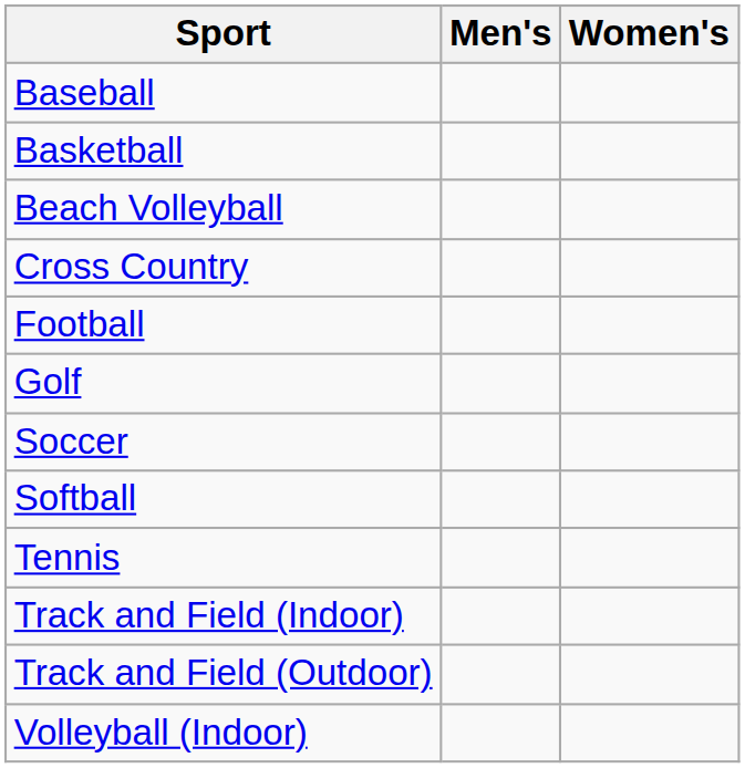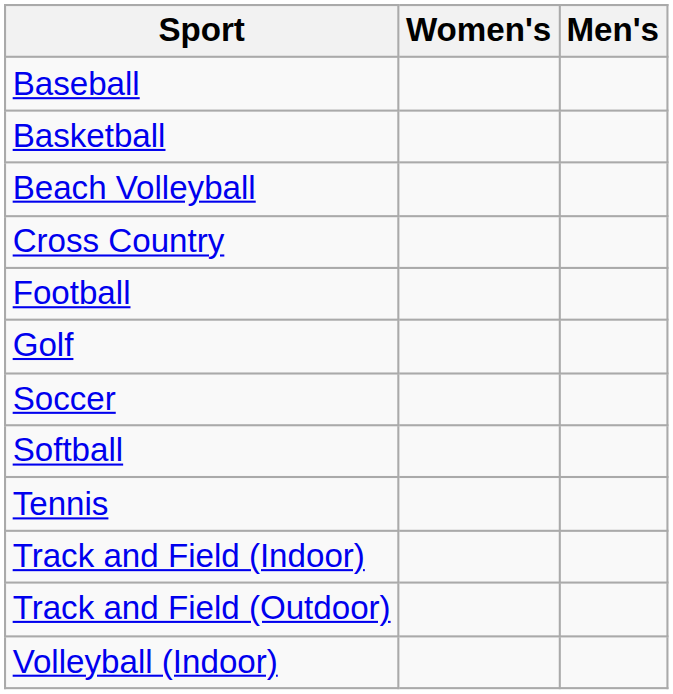columns swapped: Men's <-> Women's
